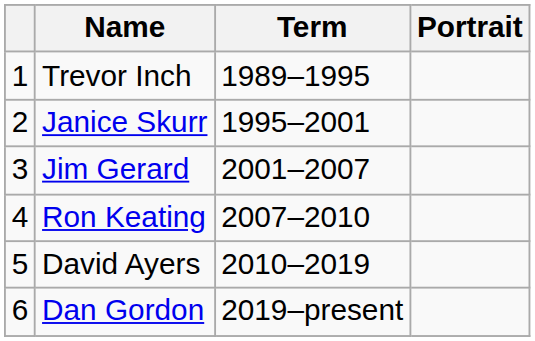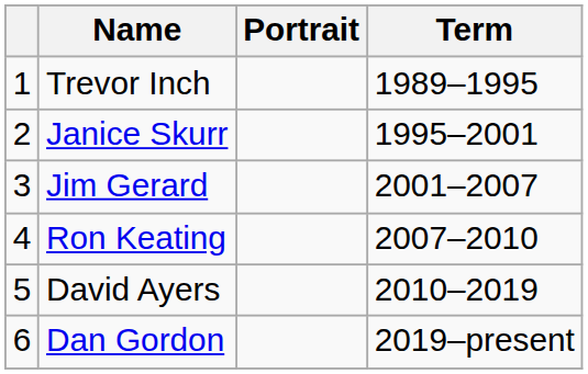columns swapped: Portrait <-> Term
